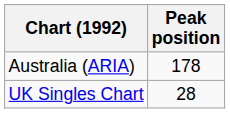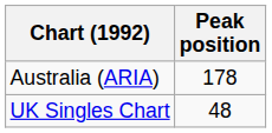UK Singles Chart | Peak position: 28 -> 48
